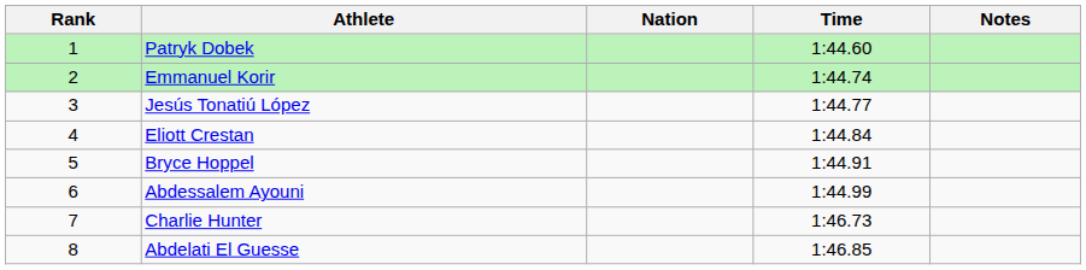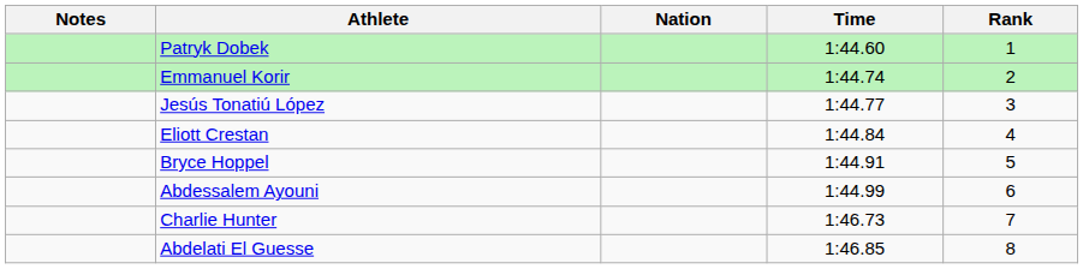columns swapped: Rank <-> Notes
